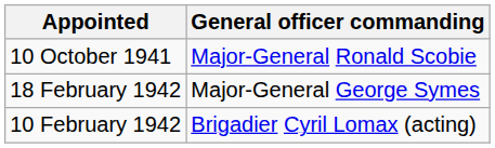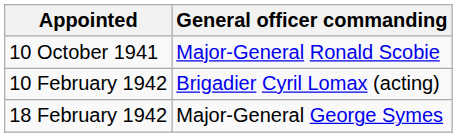rows swapped: 10 February 1942 <-> 18 February 1942
